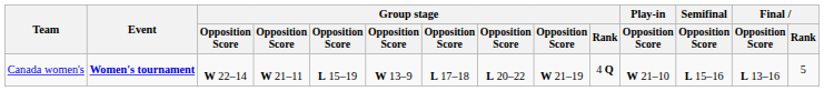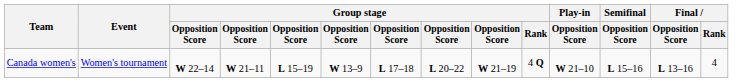Canada women's | Event: bold -> normal
Canada women's | Final / Rank: 5 -> 4
